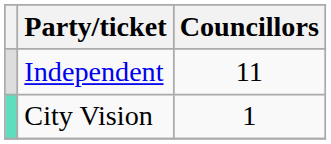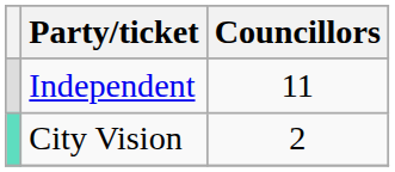City Vision | Councillors: 1 -> 2
